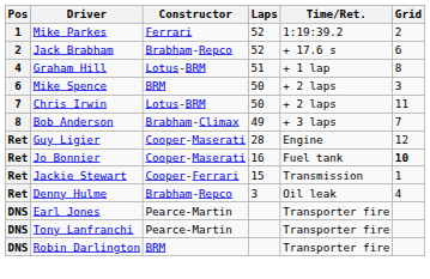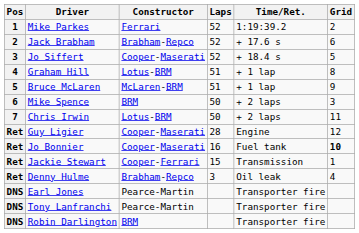+ row: 3 | Jo Siffert | Cooper-Maserati | 52 | + 18.4 s | 5
+ row: 5 | Bruce McLaren | McLaren-BRM | 51 | + 1 lap | 9
- row: 8 | Bob Anderson | Brabham-Climax | 49 | + 3 laps | 7
